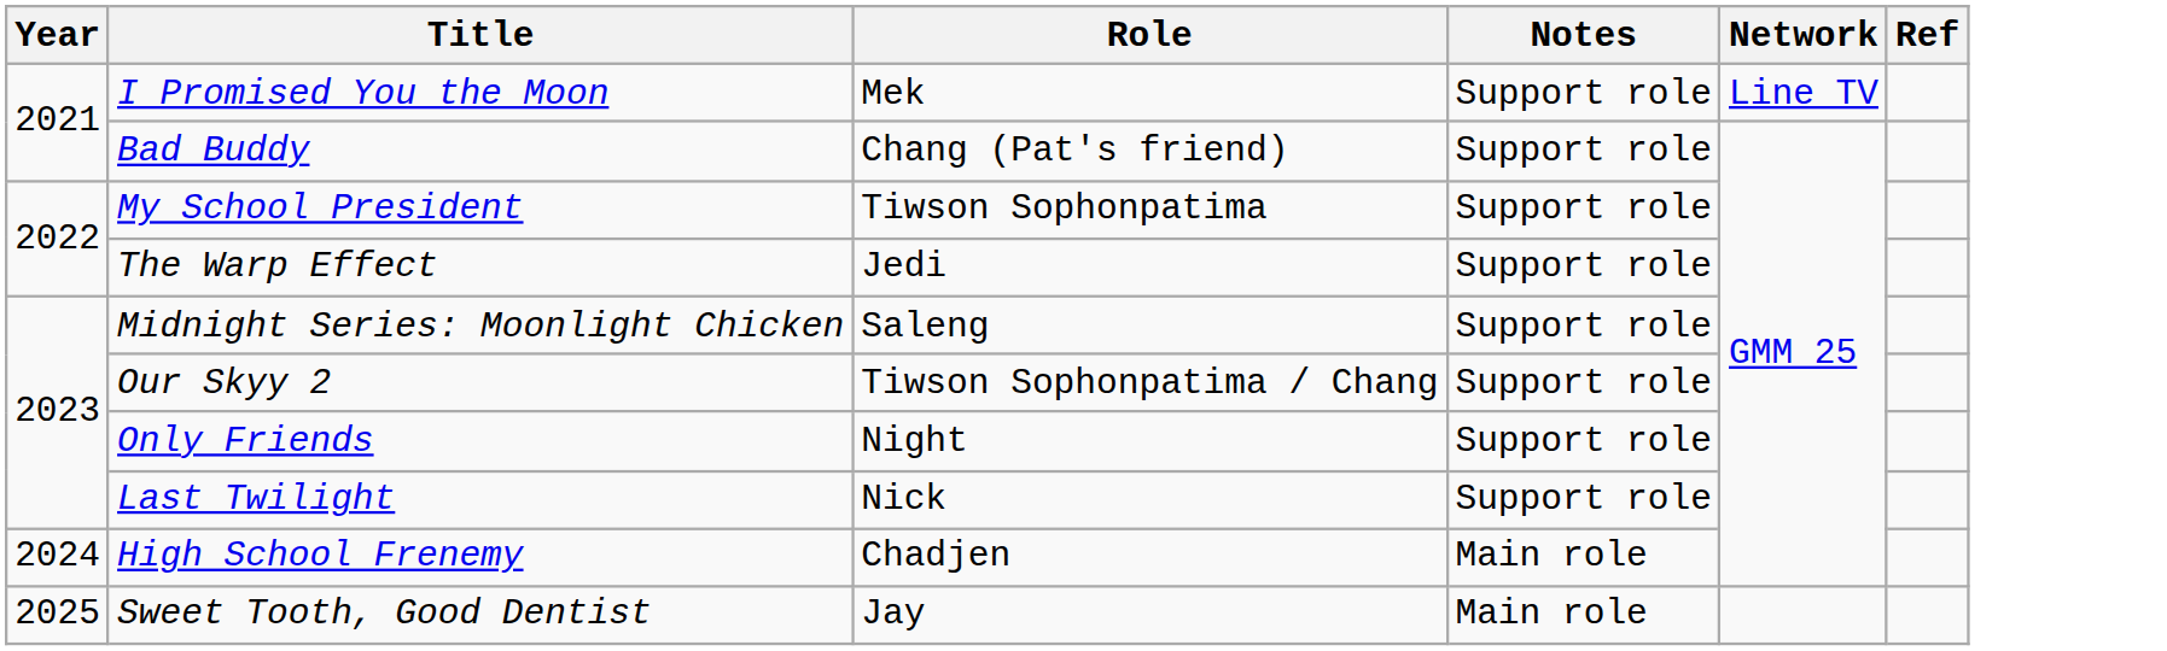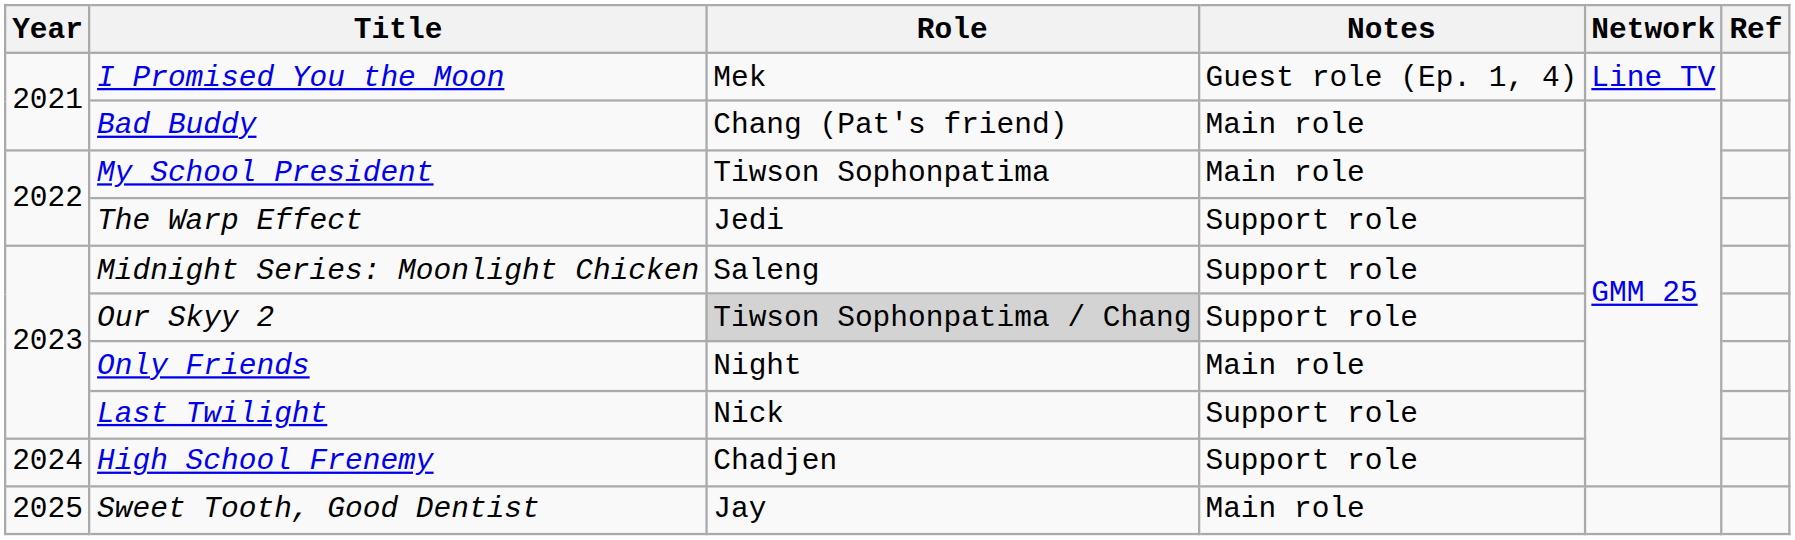I Promised You the Moon | Notes: Support role -> Guest role (Ep. 1, 4)
Bad Buddy | Notes: Support role -> Main role
My School President | Notes: Support role -> Main role
Our Skyy 2 | Role: no background -> lightgrey background
Only Friends | Notes: Support role -> Main role
High School Frenemy | Notes: Main role -> Support role
